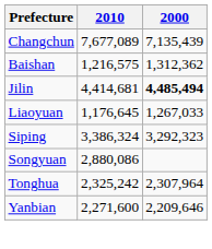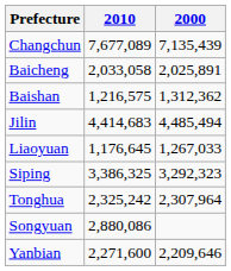+ row: Baicheng | 2,033,058 | 2,025,891
Jilin | 2010: 4,414,681 -> 4,414,683
Jilin | 2000: bold -> normal
Siping | 2010: 3,386,324 -> 3,386,325
rows swapped: Songyuan <-> Tonghua
